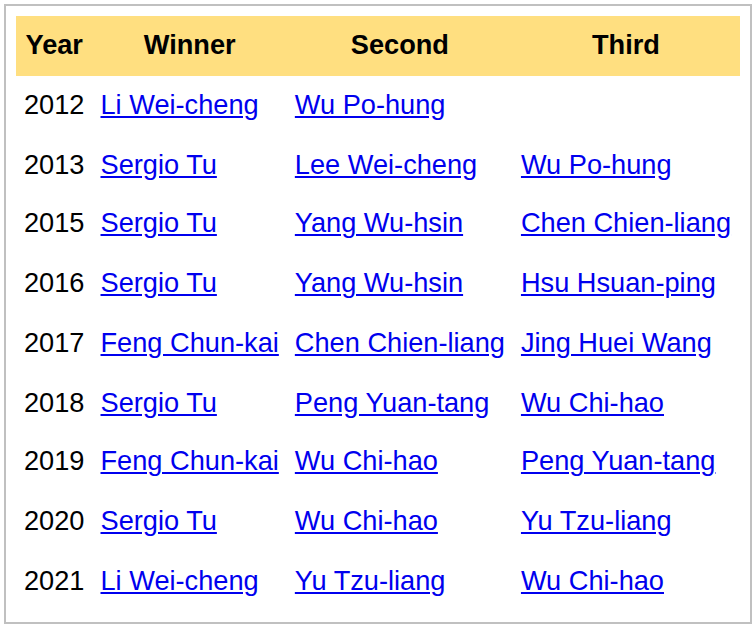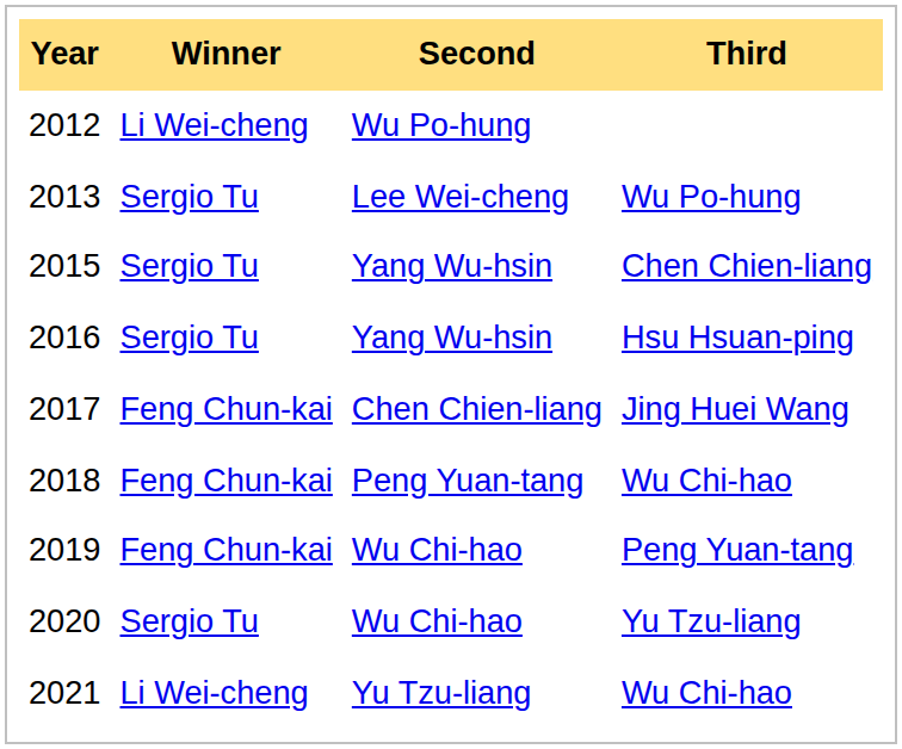2018 | Winner: Sergio Tu -> Feng Chun-kai
